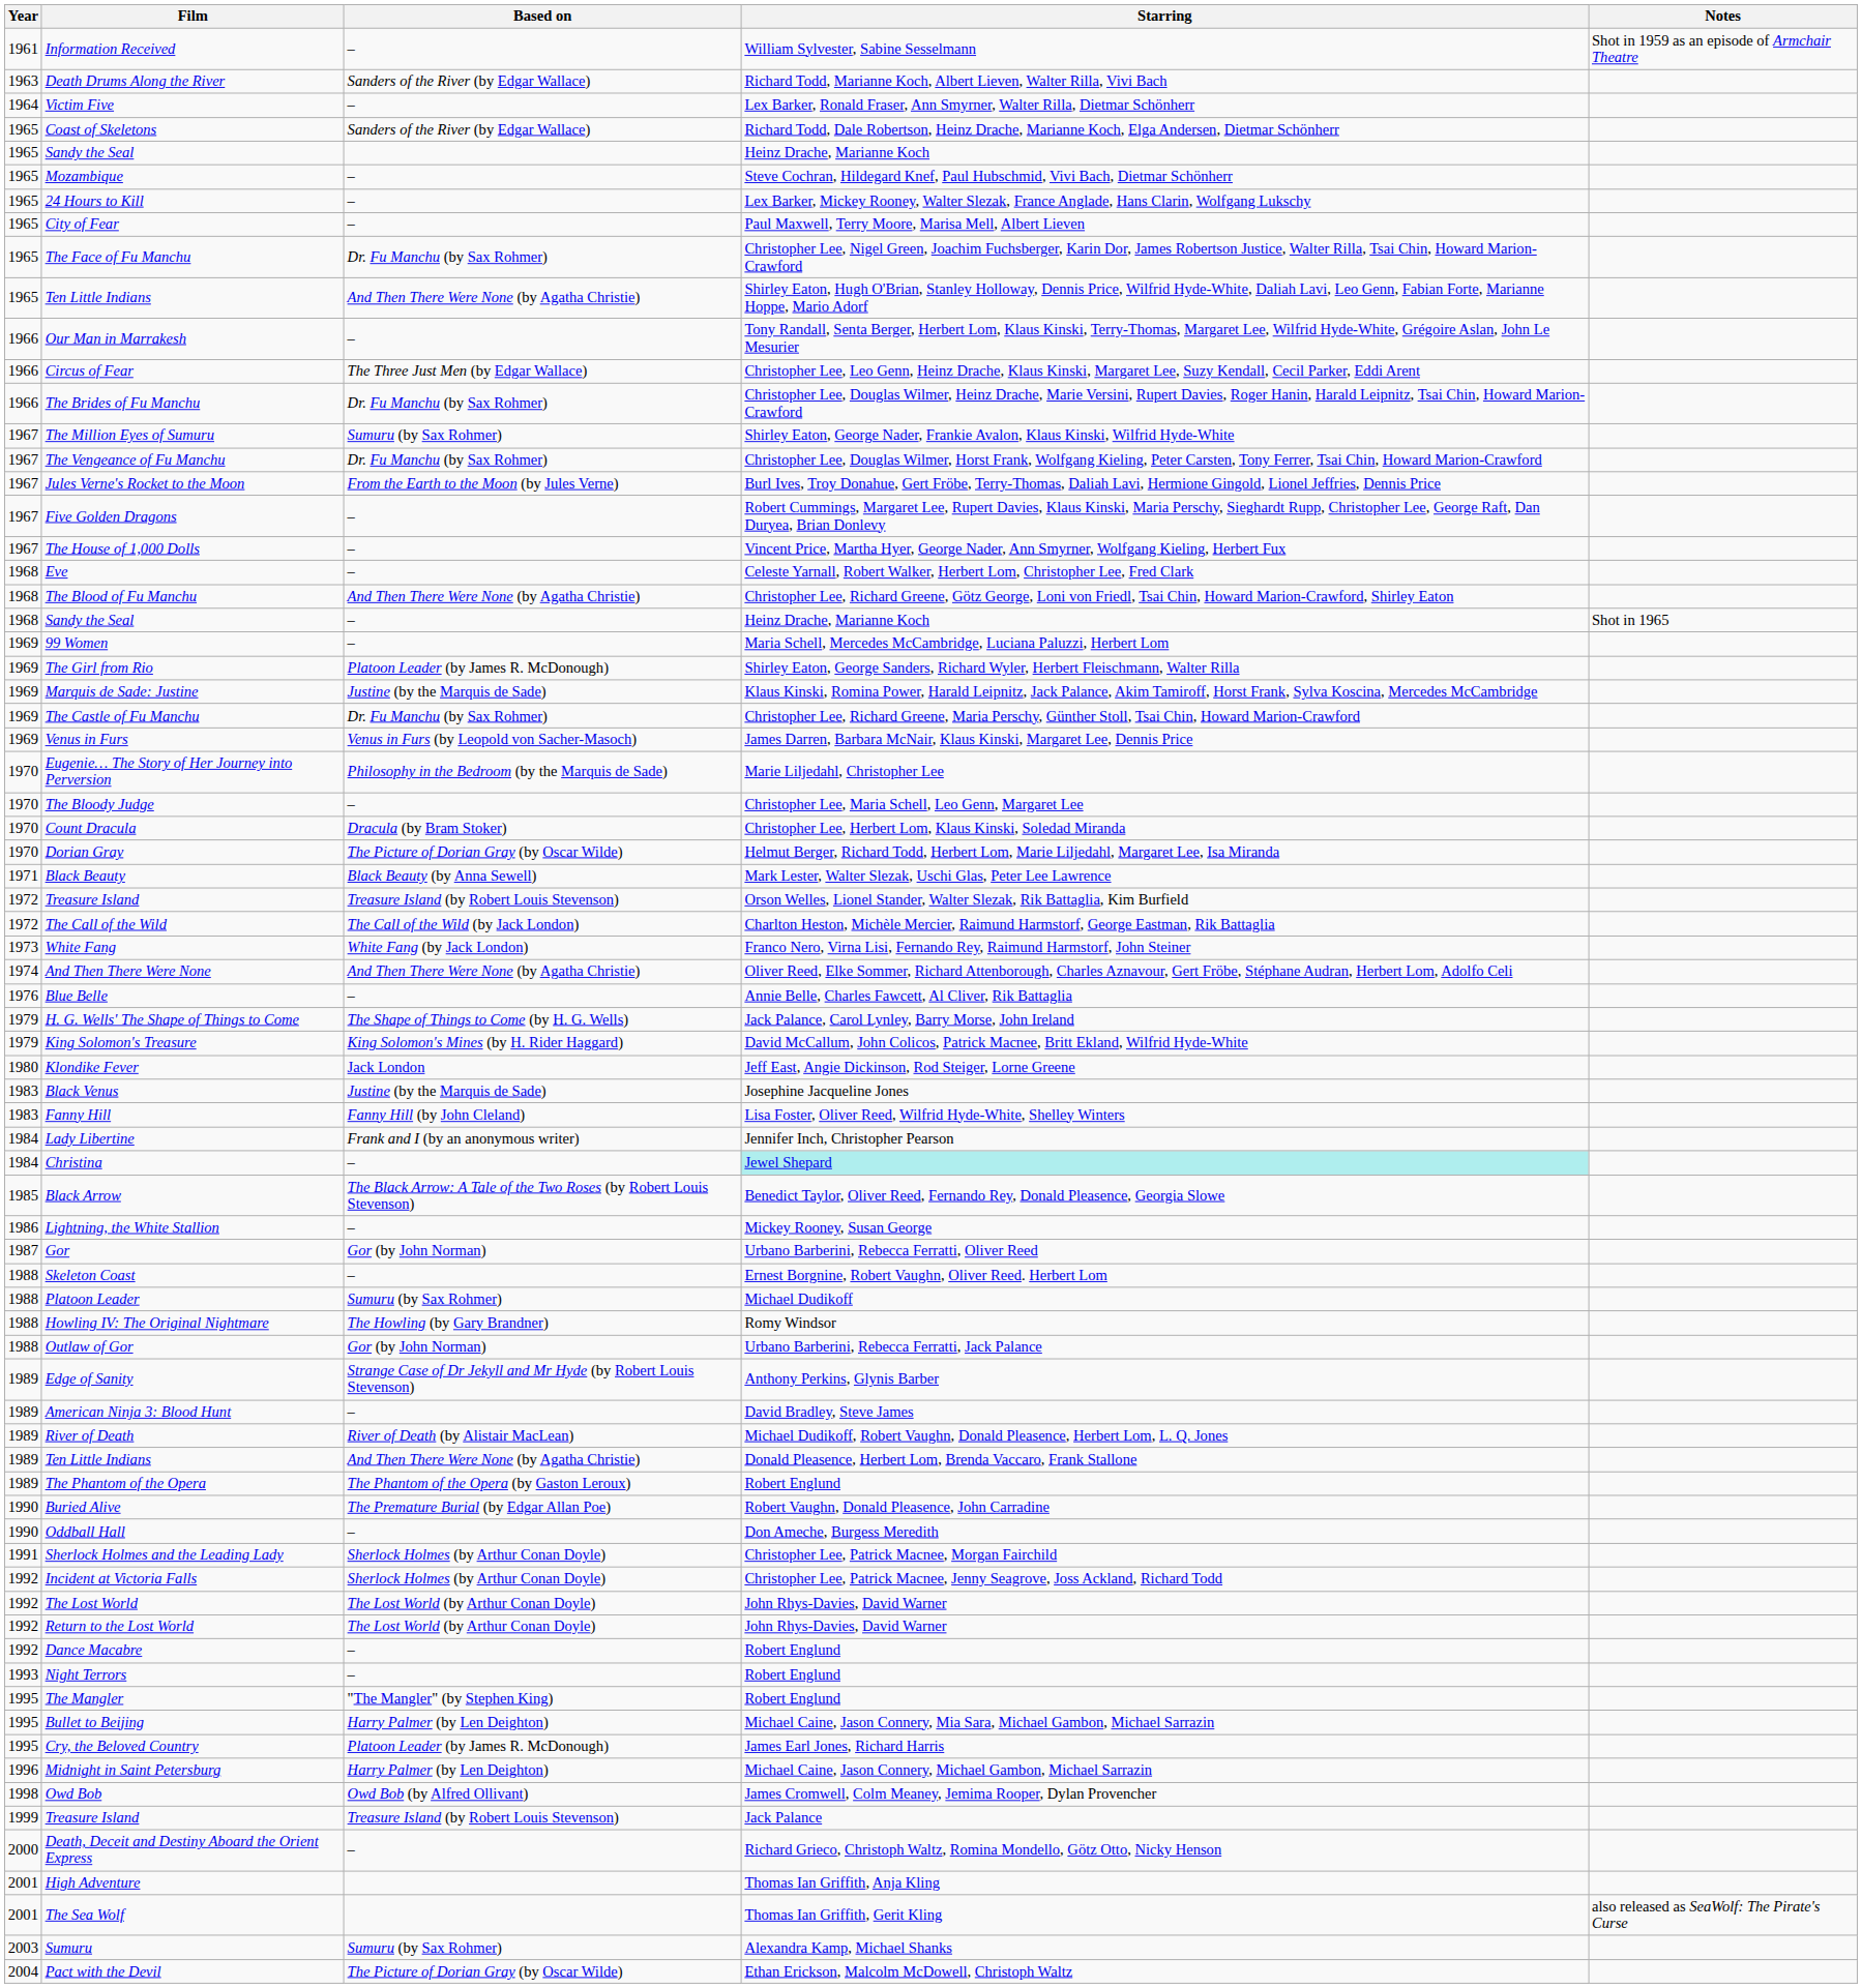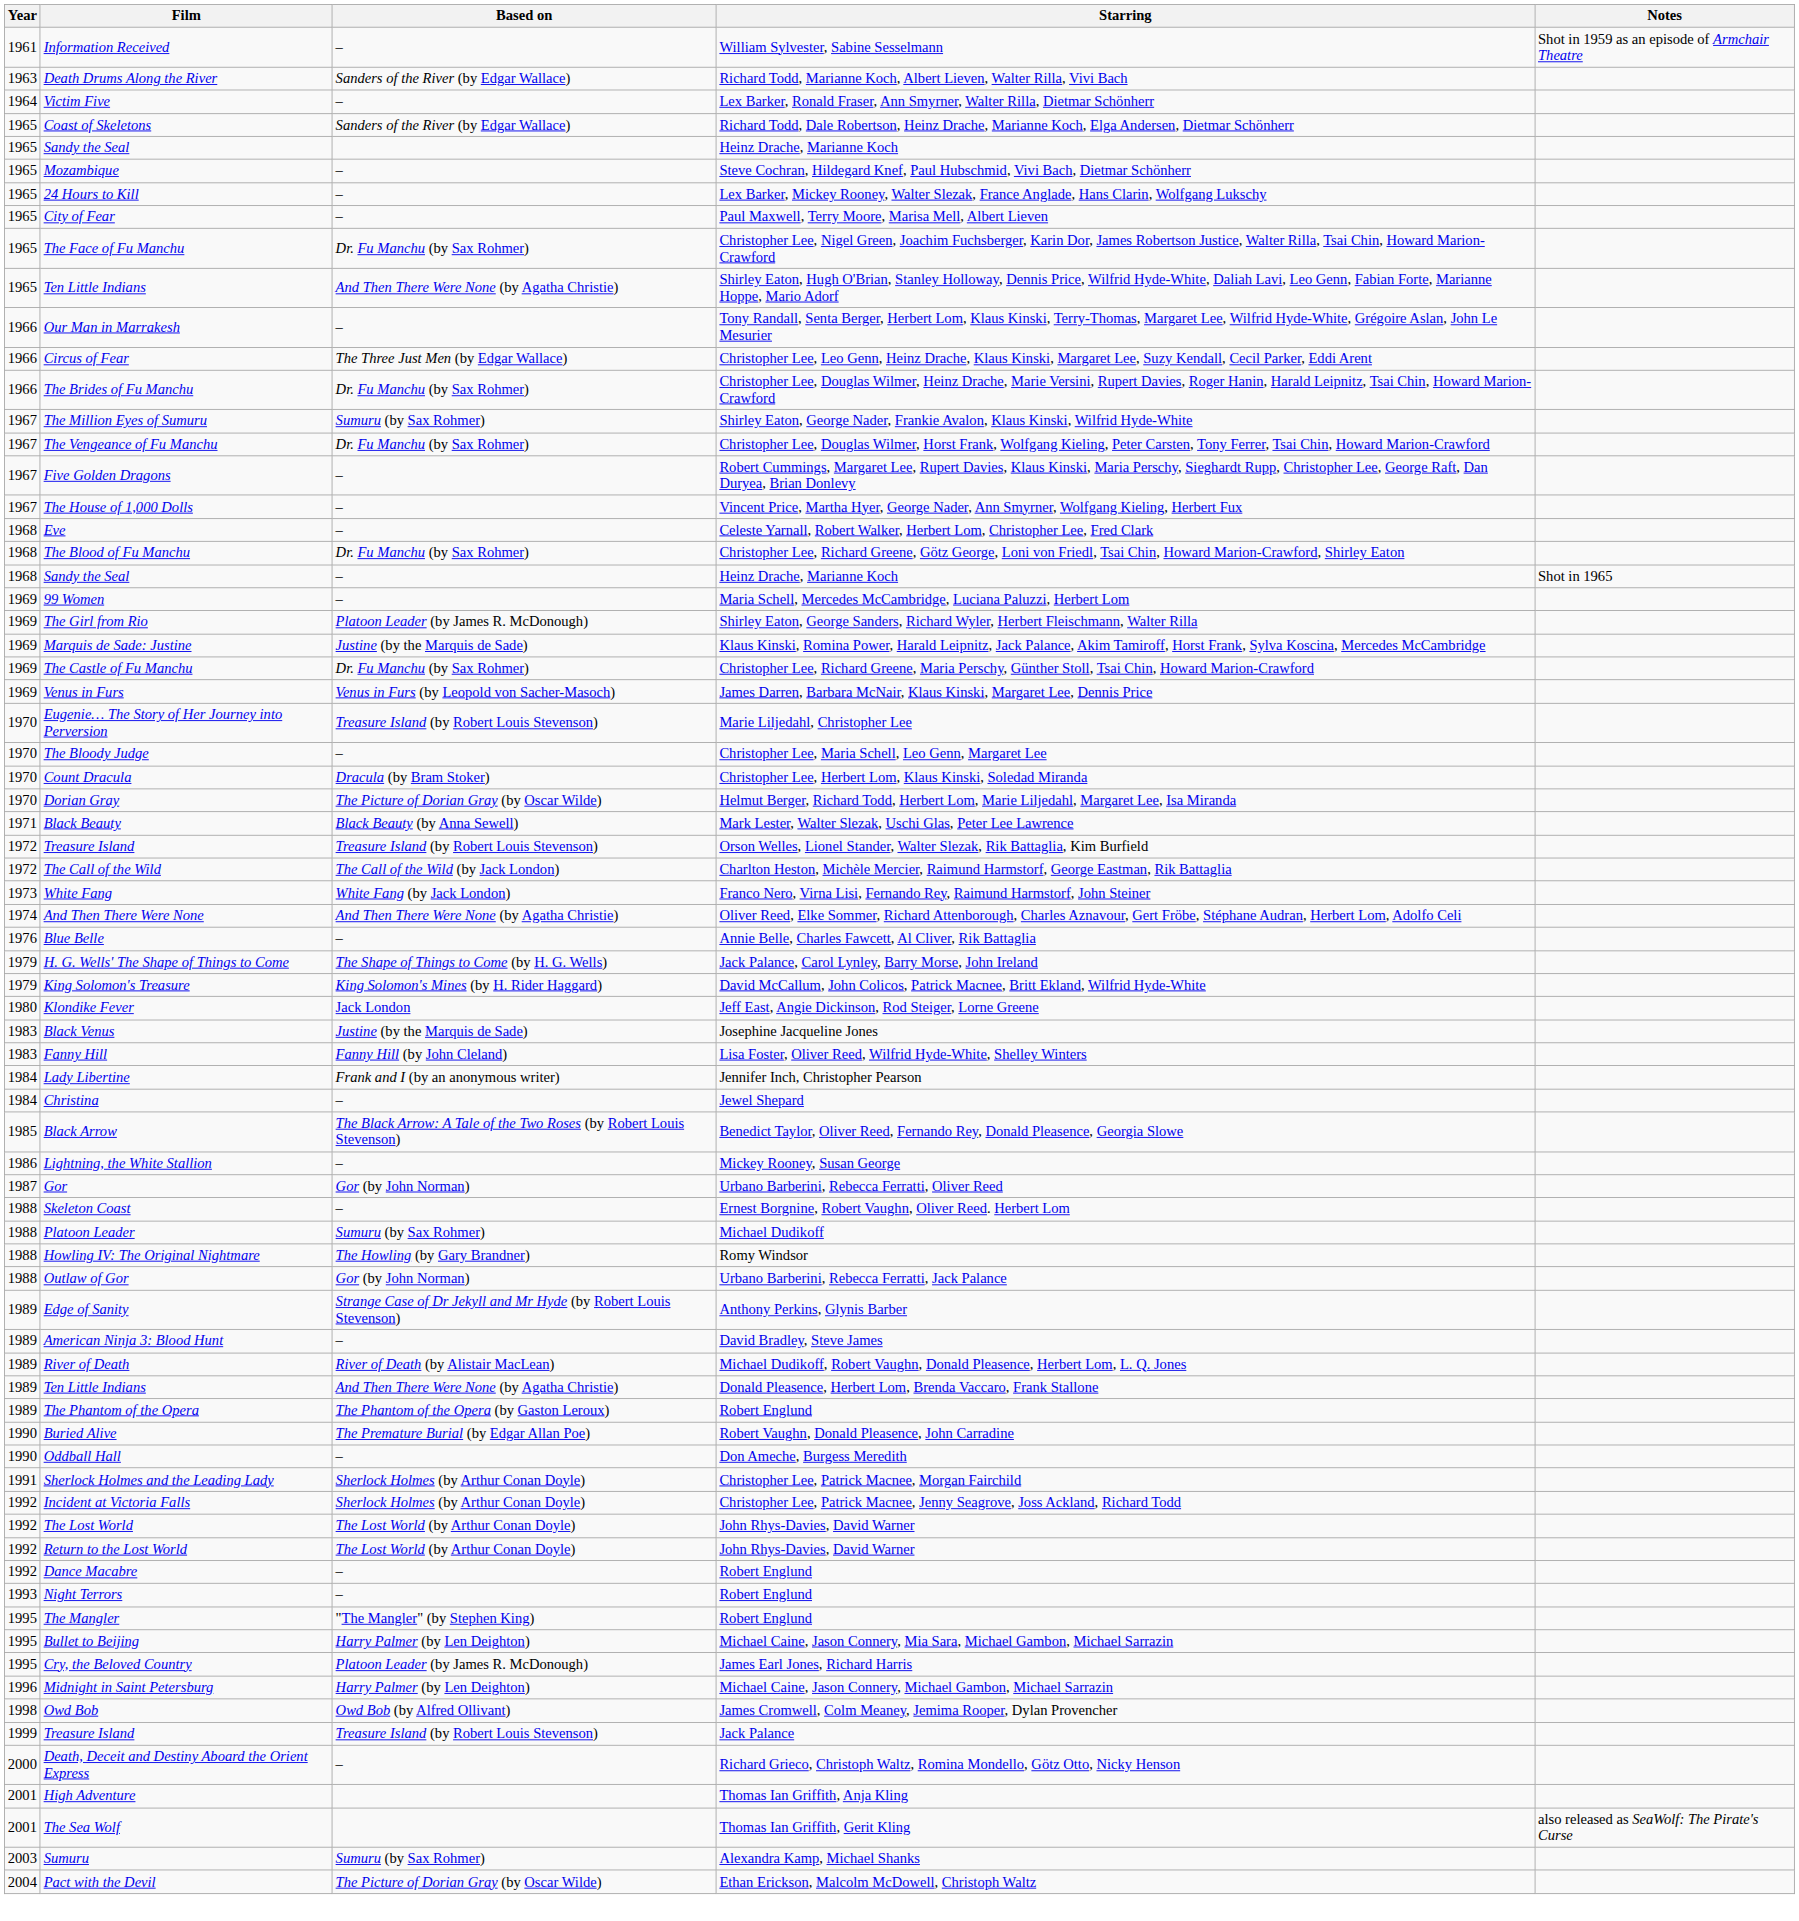- row: 1967 | Jules Verne's Rocket to the Moon | From the Earth to the Moon (by Jules Verne) | Burl Ives, Troy Donahue, Gert Fröbe, Terry-Thomas, Daliah Lavi, Hermione Gingold, Lionel Jeffries, Dennis Price
The Blood of Fu Manchu | Based on: And Then There Were None (by Agatha Christie) -> Dr. Fu Manchu (by Sax Rohmer)
Eugenie… The Story of Her Journey into Perversion | Based on: Philosophy in the Bedroom (by the Marquis de Sade) -> Treasure Island (by Robert Louis Stevenson)
Christina | Starring: paleturquoise background -> no background
